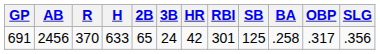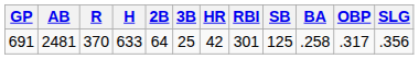691 | AB: 2456 -> 2481
691 | 2B: 65 -> 64
691 | 3B: 24 -> 25
